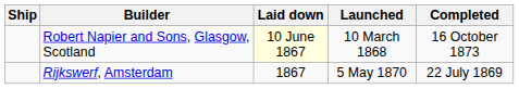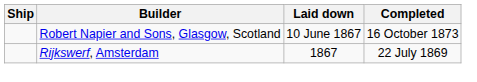- column: Launched | 10 March 1868 | 5 May 1870
Robert Napier and Sons, Glasgow, Scotland | Laid down: lightyellow background -> no background
